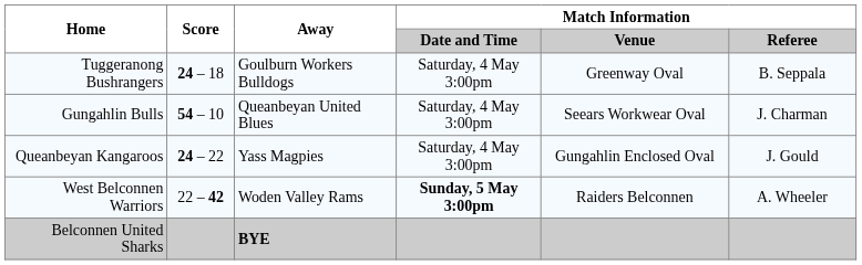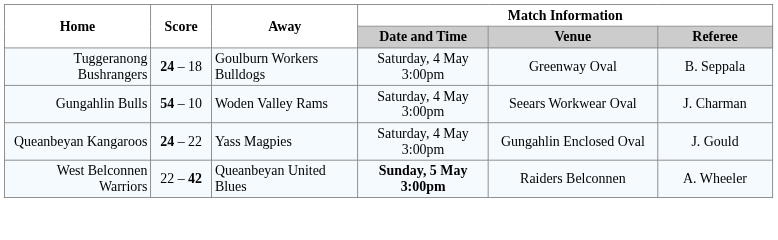Gungahlin Bulls | Away: Queanbeyan United Blues -> Woden Valley Rams
West Belconnen Warriors | Away: Woden Valley Rams -> Queanbeyan United Blues
- row: Belconnen United Sharks | BYE
